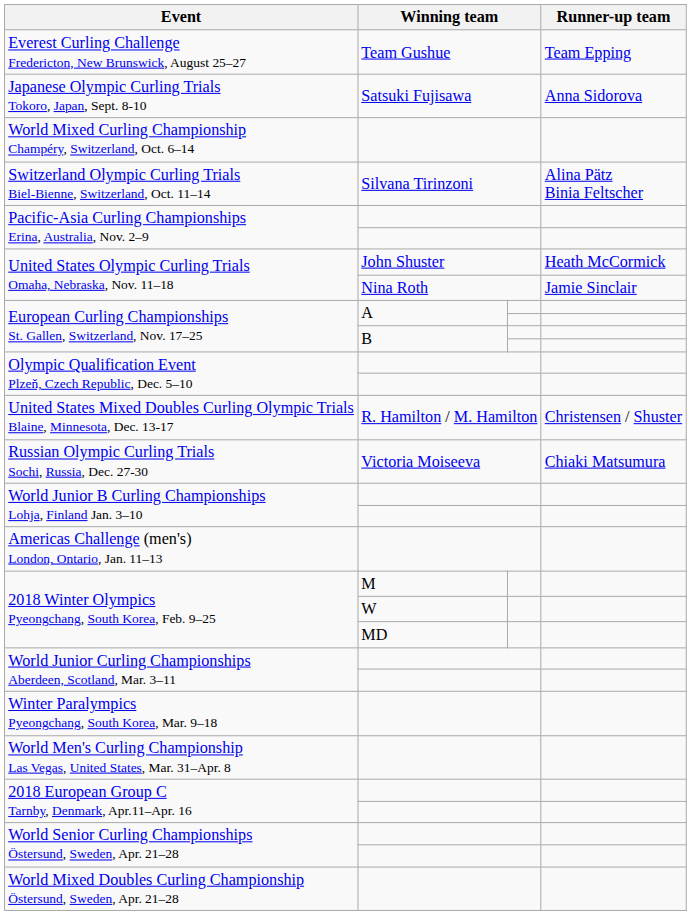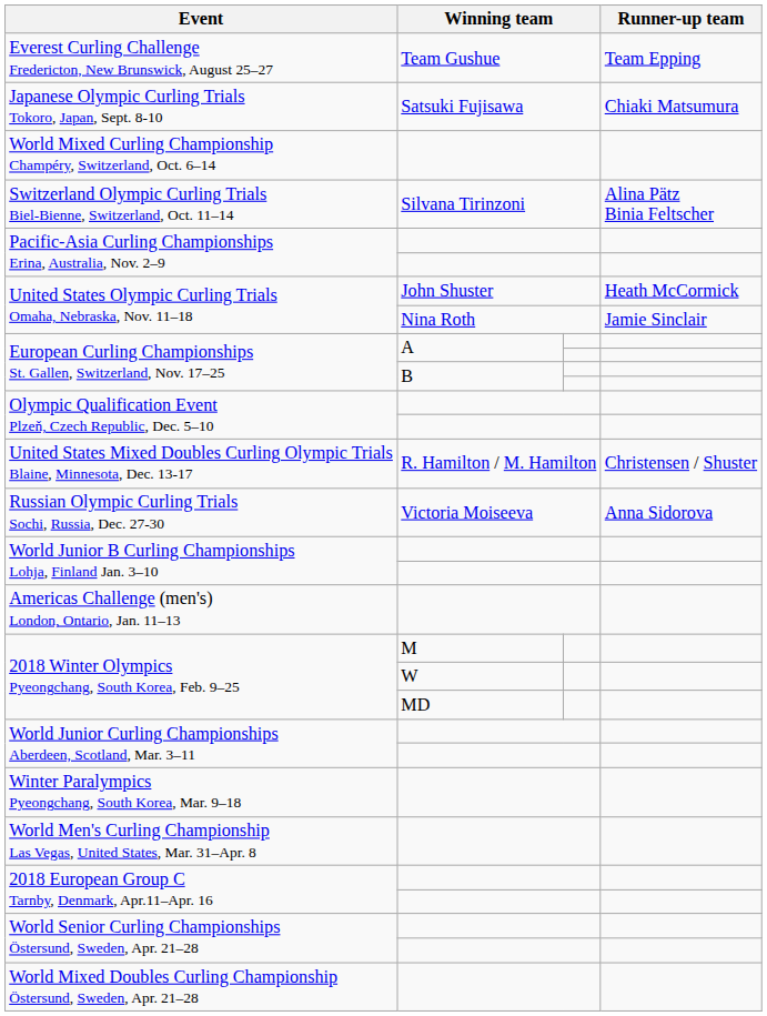Japanese Olympic Curling Trials Tokoro, Japan, Sept. 8-10 | Runner-up team: Anna Sidorova -> Chiaki Matsumura
Russian Olympic Curling Trials Sochi, Russia, Dec. 27-30 | Runner-up team: Chiaki Matsumura -> Anna Sidorova
